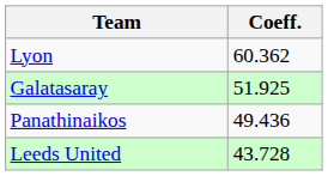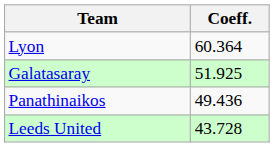Lyon | Coeff.: 60.362 -> 60.364
